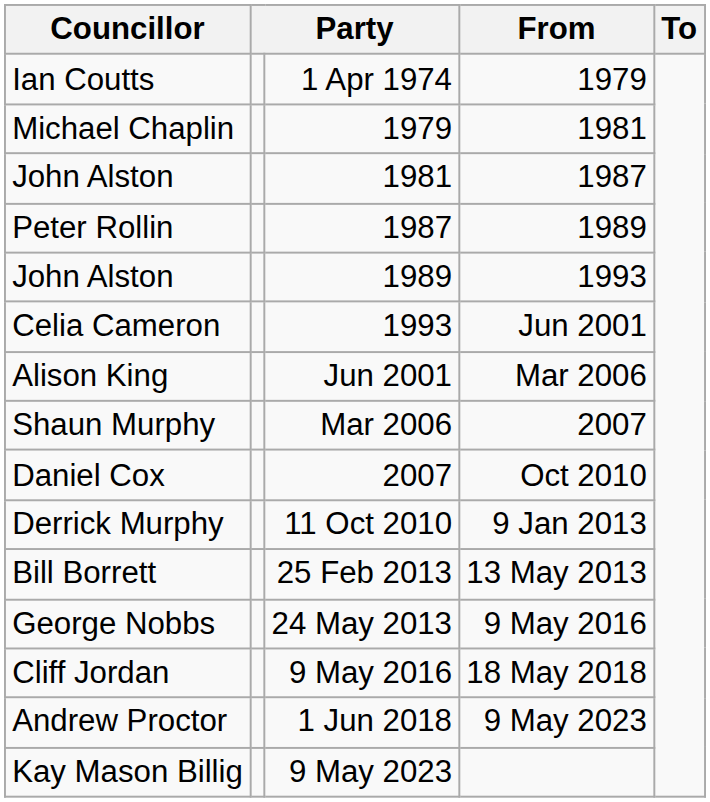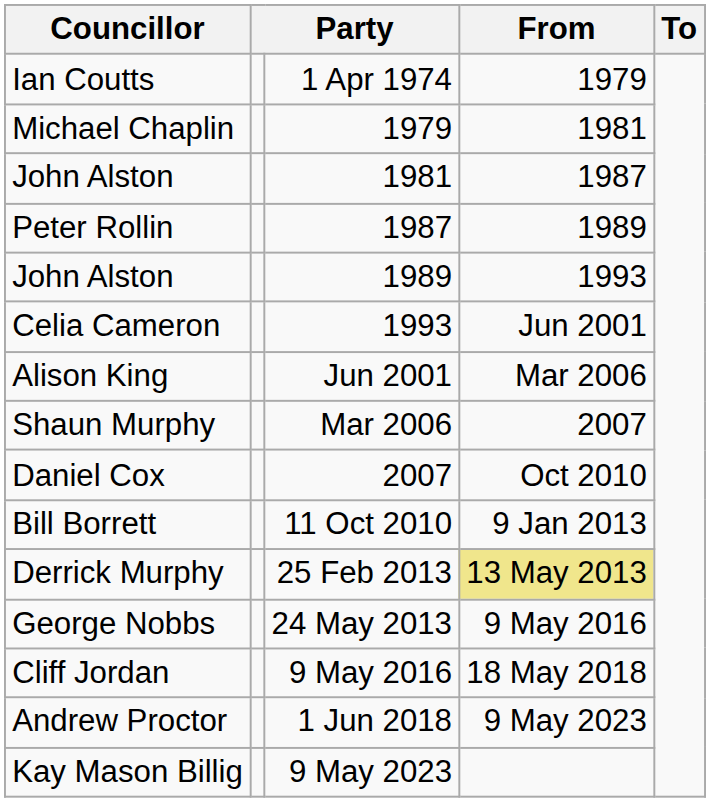11 Oct 2010 | Councillor: Derrick Murphy -> Bill Borrett
25 Feb 2013 | Councillor: Bill Borrett -> Derrick Murphy
25 Feb 2013 | From: no background -> khaki background
